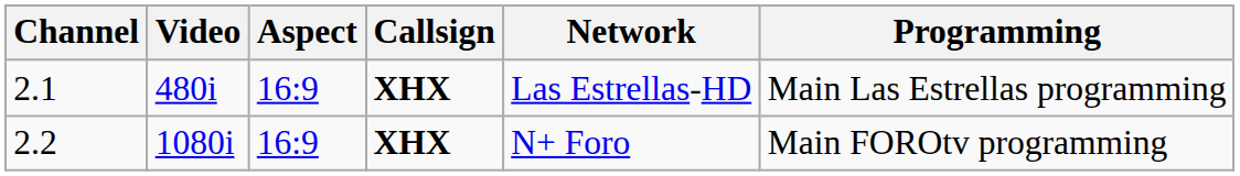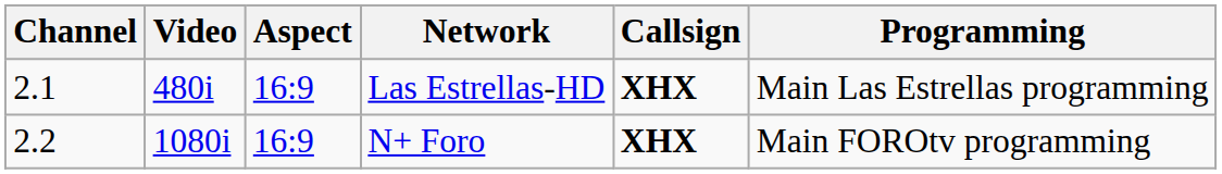columns swapped: Callsign <-> Network
